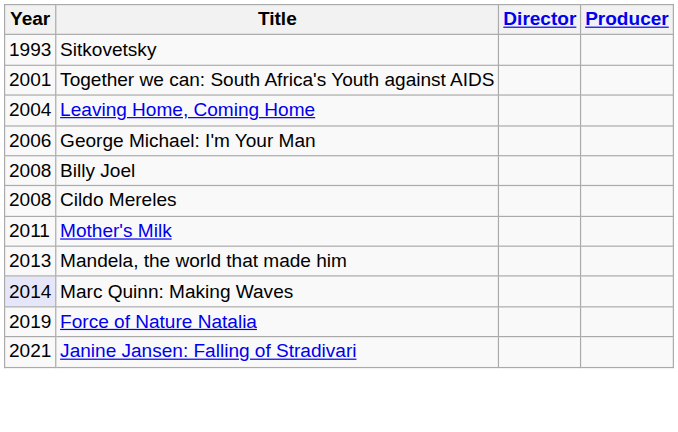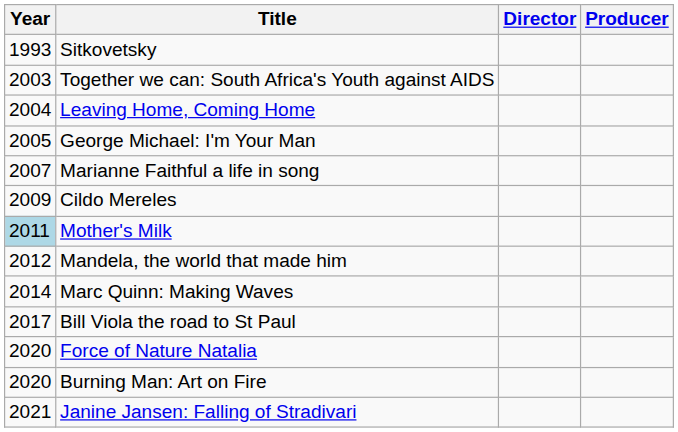Together we can: South Africa's Youth against AIDS | Year: 2001 -> 2003
George Michael: I'm Your Man | Year: 2006 -> 2005
+ row: 2007 | Marianne Faithful a life in song
- row: 2008 | Billy Joel
Cildo Mereles | Year: 2008 -> 2009
Mother's Milk | Year: no background -> lightblue background
Mandela, the world that made him | Year: 2013 -> 2012
Marc Quinn: Making Waves | Year: lavender background -> no background
+ row: 2017 | Bill Viola the road to St Paul
Force of Nature Natalia | Year: 2019 -> 2020
+ row: 2020 | Burning Man: Art on Fire
